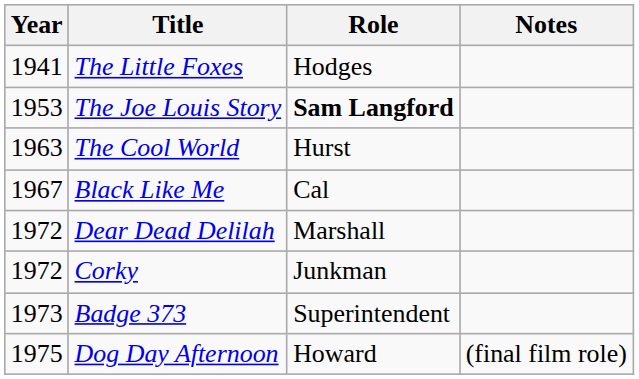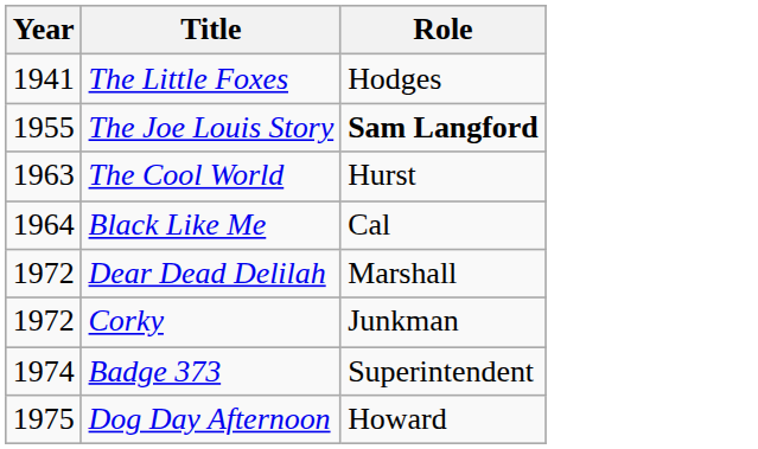- column: Notes | (final film role)
The Joe Louis Story | Year: 1953 -> 1955
Black Like Me | Year: 1967 -> 1964
Badge 373 | Year: 1973 -> 1974
